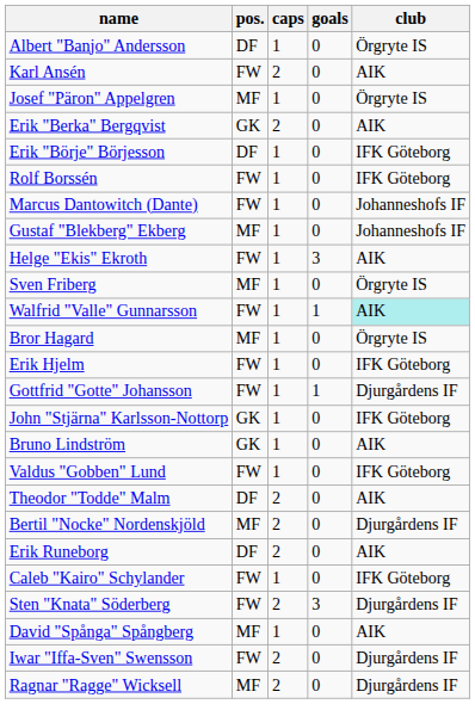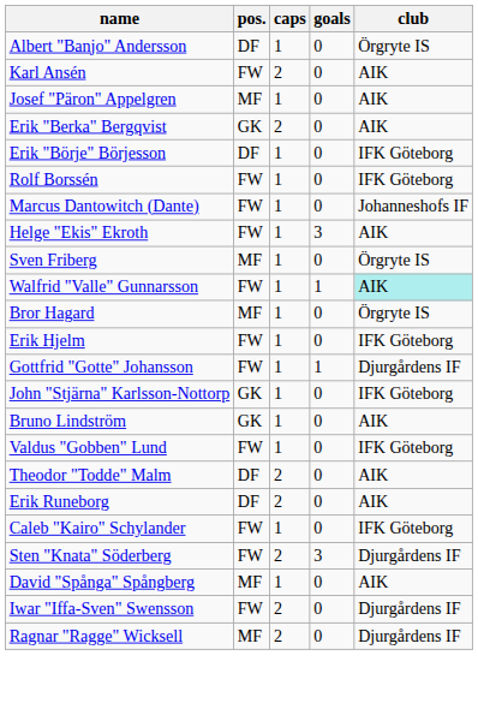Josef "Päron" Appelgren | club: Örgryte IS -> AIK
- row: Gustaf "Blekberg" Ekberg | MF | 1 | 0 | Johanneshofs IF
- row: Bertil "Nocke" Nordenskjöld | MF | 2 | 0 | Djurgårdens IF
